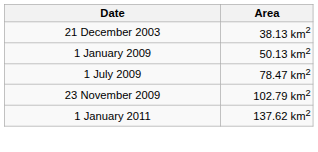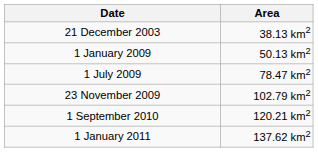+ row: 1 September 2010 | 120.21 km2
